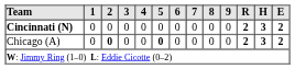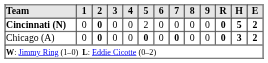Cincinnati (N) | 2: normal -> bold
Cincinnati (N) | 5: 0 -> 2
Cincinnati (N) | R: 2 -> 0
Cincinnati (N) | H: 3 -> 5
Chicago (A) | 7: normal -> bold
Chicago (A) | R: 2 -> 0
